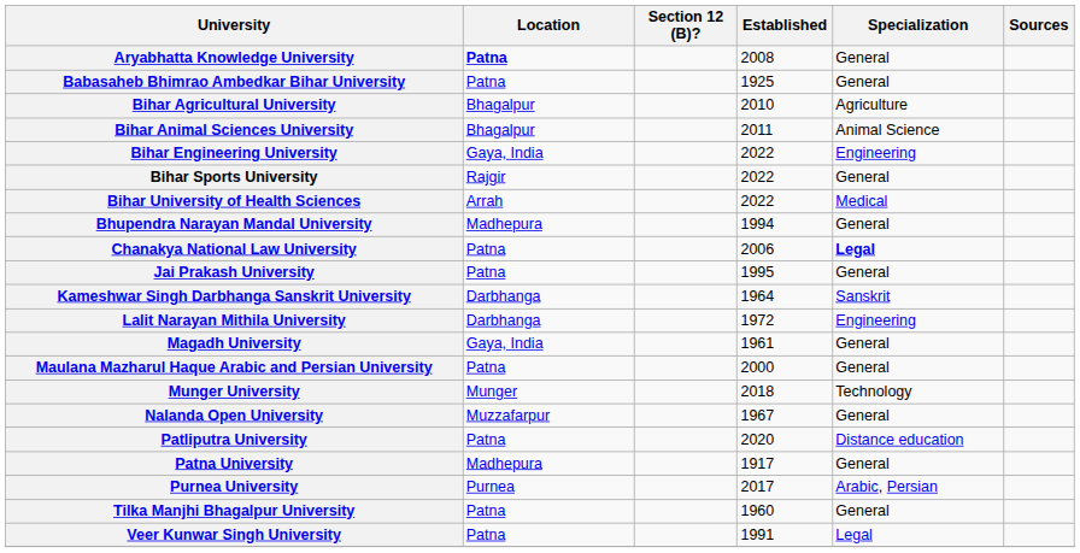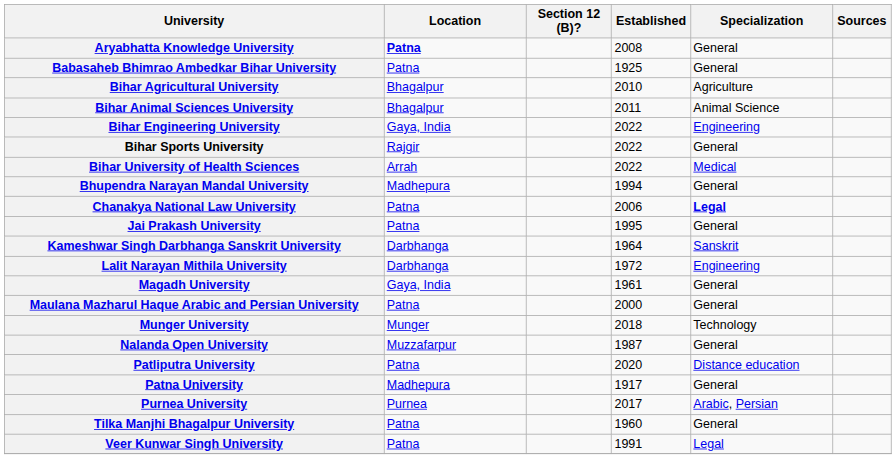Nalanda Open University | Established: 1967 -> 1987
